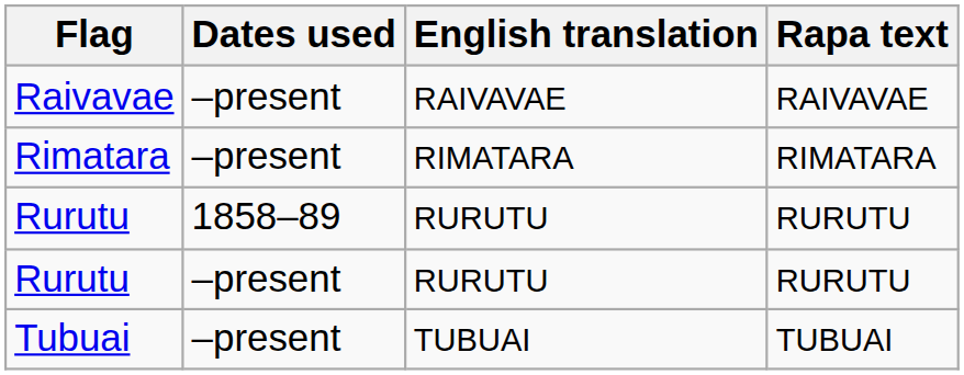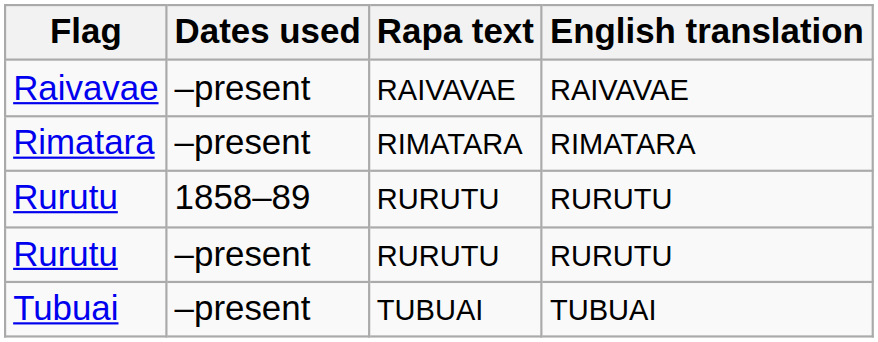columns swapped: Rapa text <-> English translation
